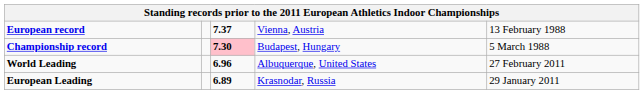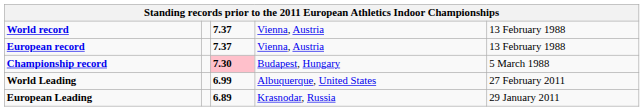+ row: World record | 7.37 | Vienna, Austria | 13 February 1988
World Leading | column 3: 6.96 -> 6.99
